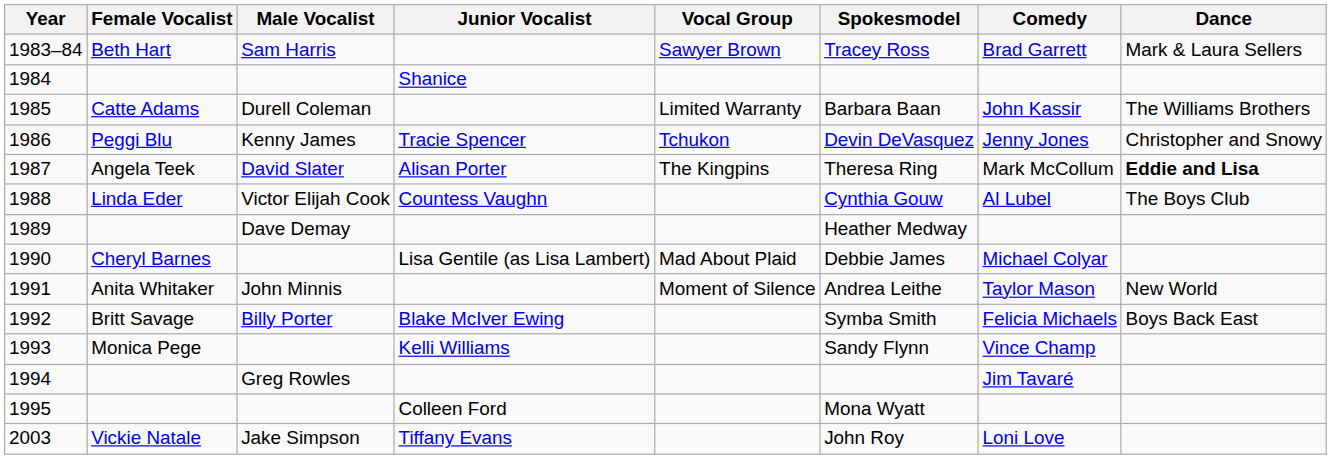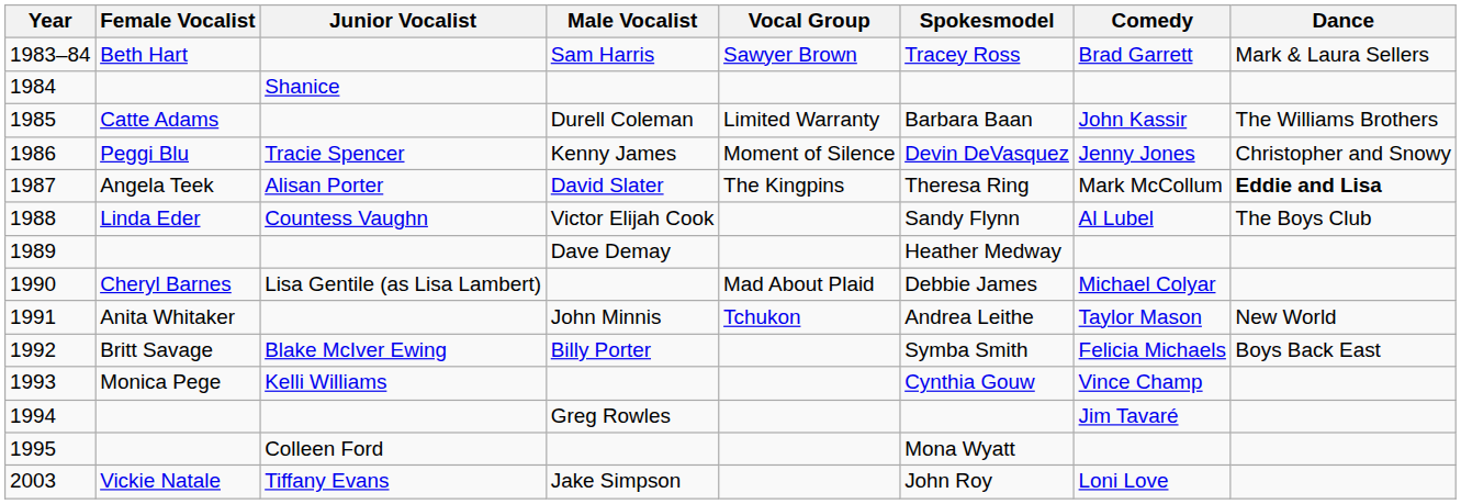columns swapped: Male Vocalist <-> Junior Vocalist
1986 | Vocal Group: Tchukon -> Moment of Silence
1988 | Spokesmodel: Cynthia Gouw -> Sandy Flynn
1991 | Vocal Group: Moment of Silence -> Tchukon
1993 | Spokesmodel: Sandy Flynn -> Cynthia Gouw
